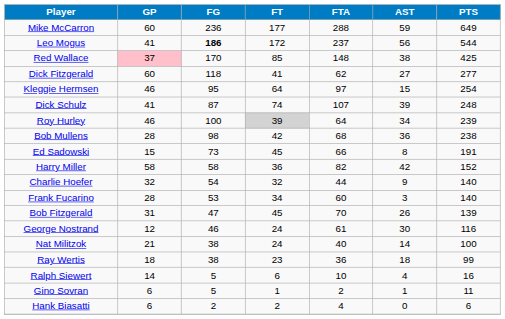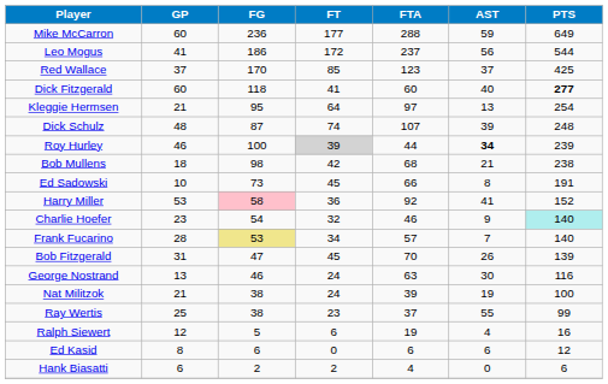Leo Mogus | FG: bold -> normal
Red Wallace | GP: pink background -> no background
Red Wallace | FTA: 148 -> 123
Red Wallace | AST: 38 -> 37
Dick Fitzgerald | FTA: 62 -> 60
Dick Fitzgerald | AST: 27 -> 40
Dick Fitzgerald | PTS: normal -> bold
Kleggie Hermsen | GP: 46 -> 21
Kleggie Hermsen | AST: 15 -> 13
Dick Schulz | GP: 41 -> 48
Roy Hurley | FTA: 64 -> 44
Roy Hurley | AST: normal -> bold
Bob Mullens | GP: 28 -> 18
Bob Mullens | AST: 36 -> 21
Ed Sadowski | GP: 15 -> 10
Harry Miller | GP: 58 -> 53
Harry Miller | FG: no background -> pink background
Harry Miller | FTA: 82 -> 92
Harry Miller | AST: 42 -> 41
Charlie Hoefer | GP: 32 -> 23
Charlie Hoefer | FTA: 44 -> 46
Charlie Hoefer | PTS: no background -> paleturquoise background
Frank Fucarino | FG: no background -> khaki background
Frank Fucarino | FTA: 60 -> 57
Frank Fucarino | AST: 3 -> 7
George Nostrand | GP: 12 -> 13
George Nostrand | FTA: 61 -> 63
Nat Militzok | FTA: 40 -> 39
Nat Militzok | AST: 14 -> 19
Ray Wertis | GP: 18 -> 25
Ray Wertis | FTA: 36 -> 37
Ray Wertis | AST: 18 -> 55
Ralph Siewert | GP: 14 -> 12
Ralph Siewert | FTA: 10 -> 19
+ row: Ed Kasid | 8 | 6 | 0 | 6 | 6 | 12
- row: Gino Sovran | 6 | 5 | 1 | 2 | 1 | 11
